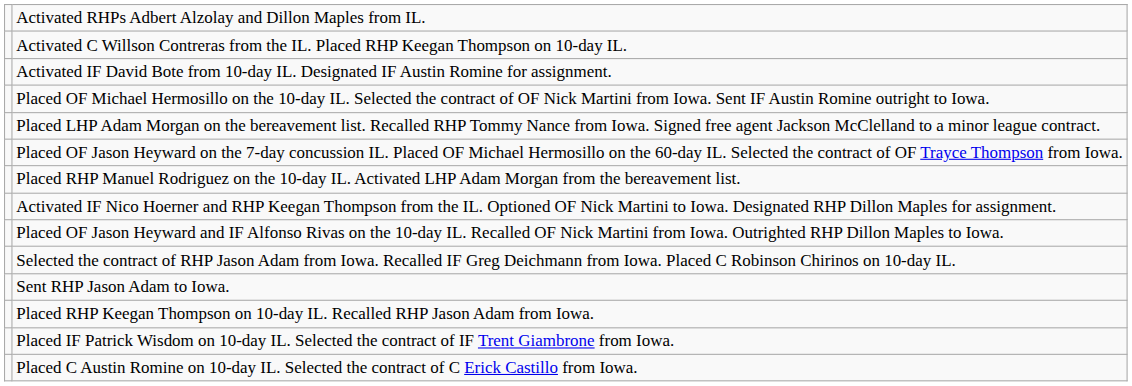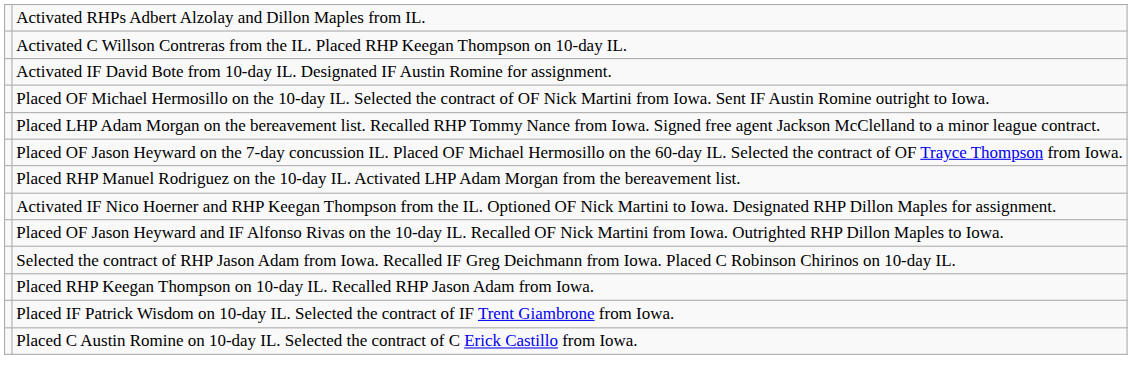- row: Sent RHP Jason Adam to Iowa.
